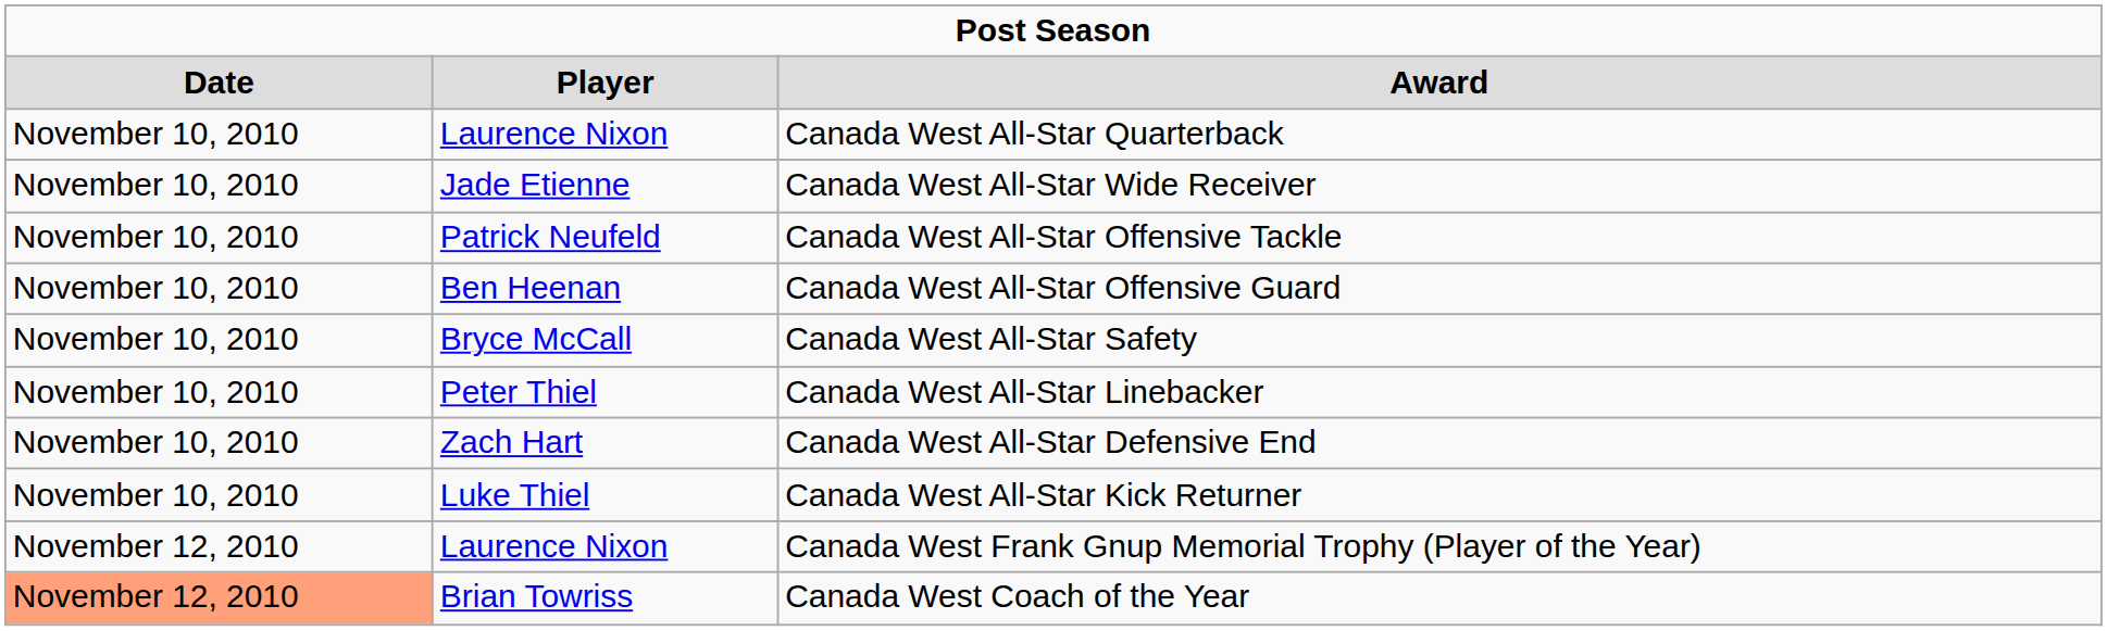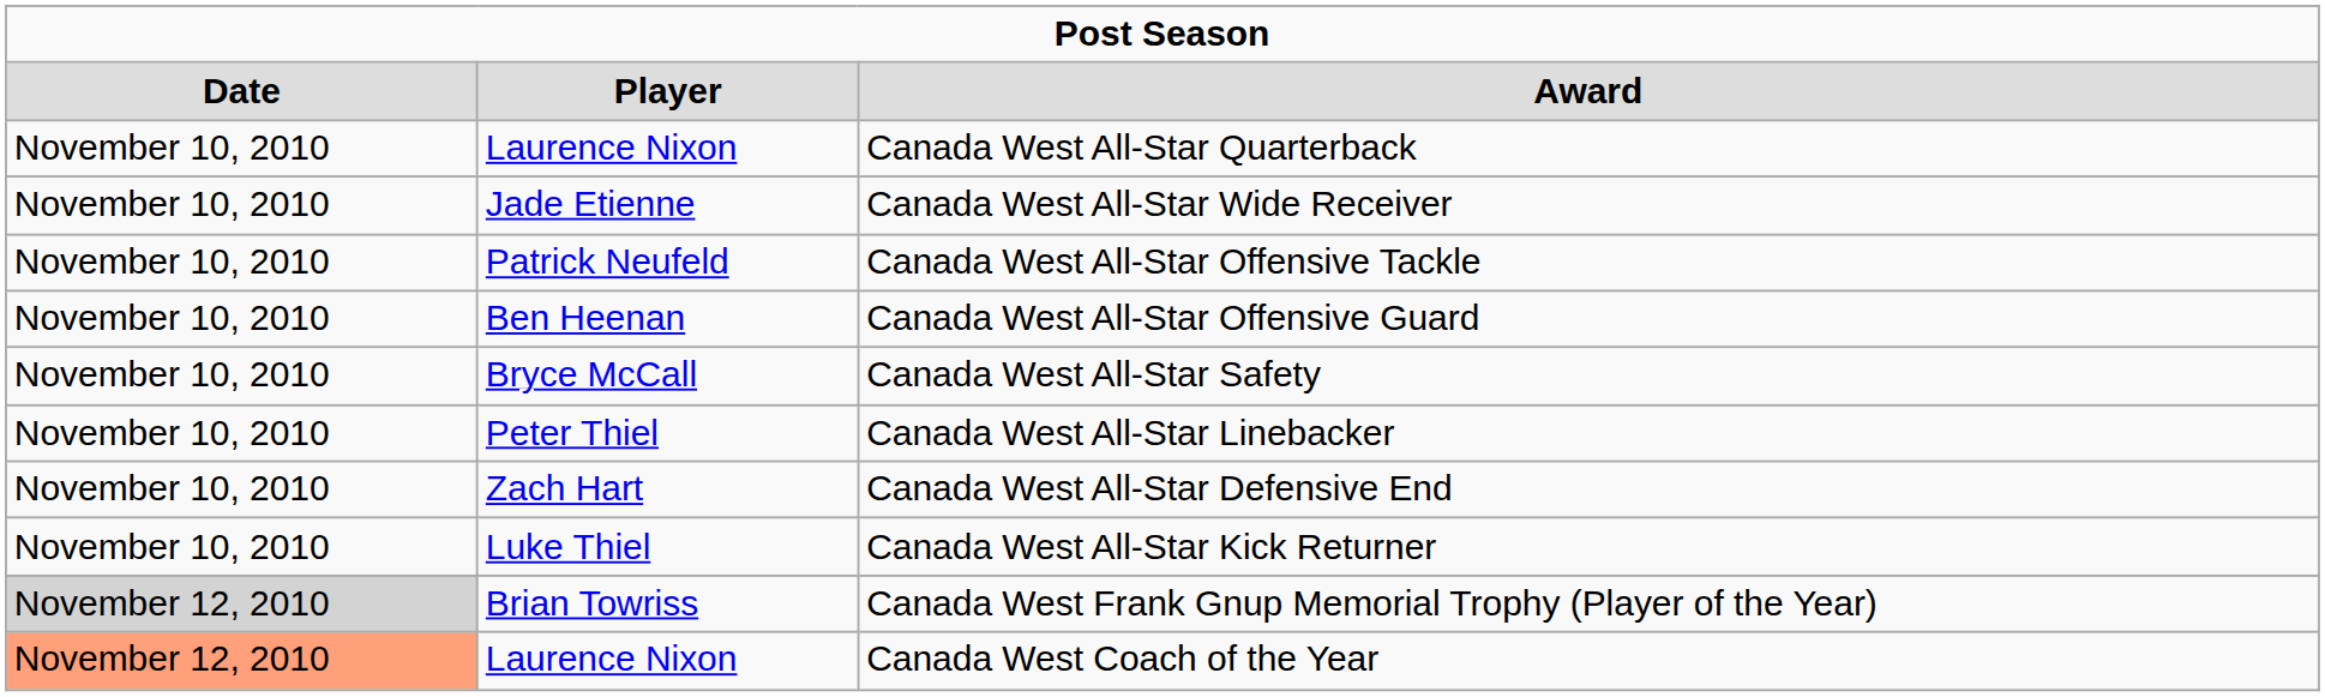Canada West Frank Gnup Memorial Trophy (Player of the Year) | column 1: no background -> lightgrey background
Canada West Frank Gnup Memorial Trophy (Player of the Year) | column 2: Laurence Nixon -> Brian Towriss
Canada West Coach of the Year | column 2: Brian Towriss -> Laurence Nixon
